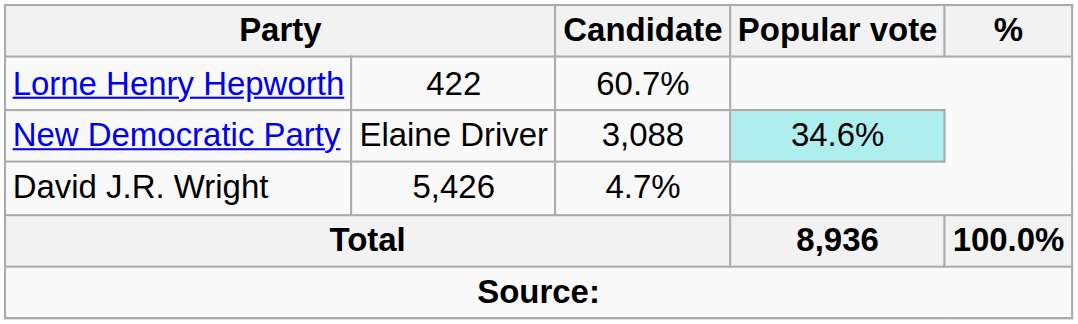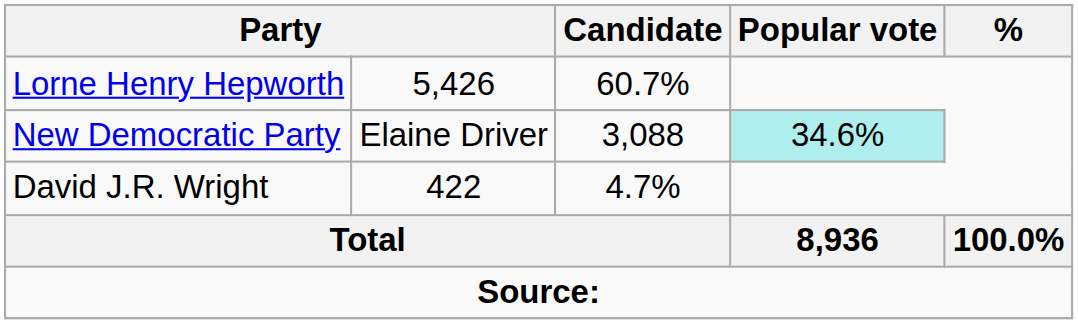Lorne Henry Hepworth | column 2: 422 -> 5,426
David J.R. Wright | column 2: 5,426 -> 422
